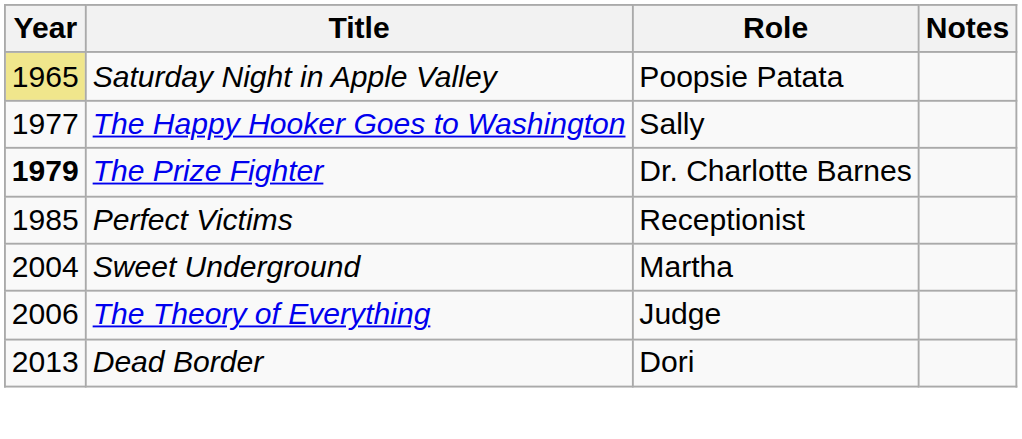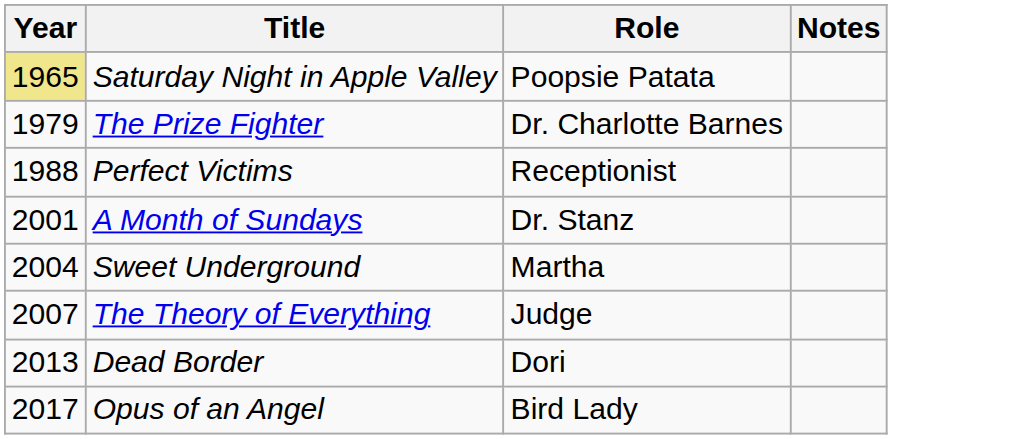- row: 1977 | The Happy Hooker Goes to Washington | Sally
The Prize Fighter | Year: bold -> normal
Perfect Victims | Year: 1985 -> 1988
+ row: 2001 | A Month of Sundays | Dr. Stanz
The Theory of Everything | Year: 2006 -> 2007
+ row: 2017 | Opus of an Angel | Bird Lady
